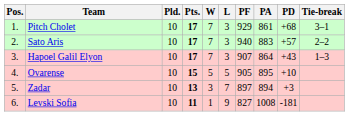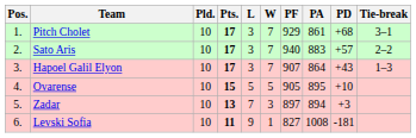columns swapped: W <-> L
